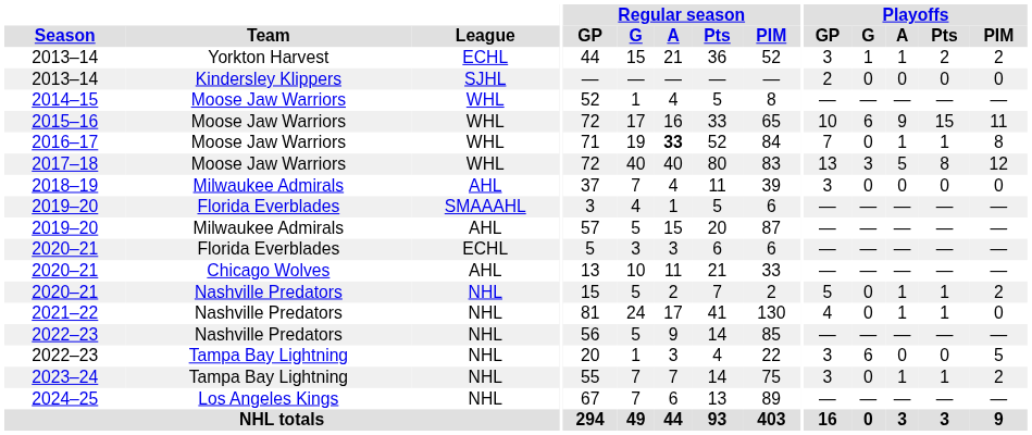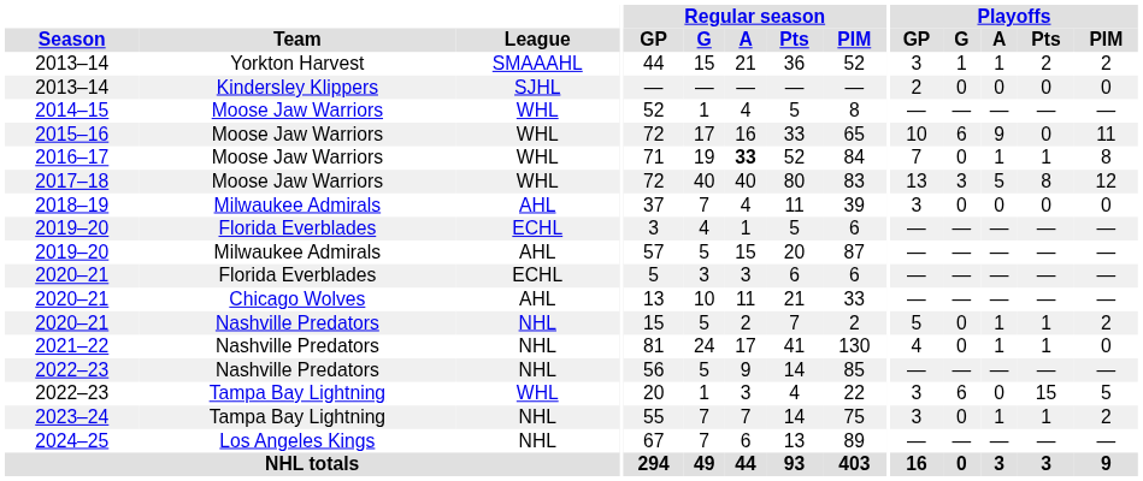2013–14 / Yorkton Harvest | League: ECHL -> SMAAAHL
2015–16 | Playoffs / Pts: 15 -> 0
2019–20 / Florida Everblades | League: SMAAAHL -> ECHL
2022–23 / Tampa Bay Lightning | League: NHL -> WHL
2022–23 / Tampa Bay Lightning | Playoffs / Pts: 0 -> 15
